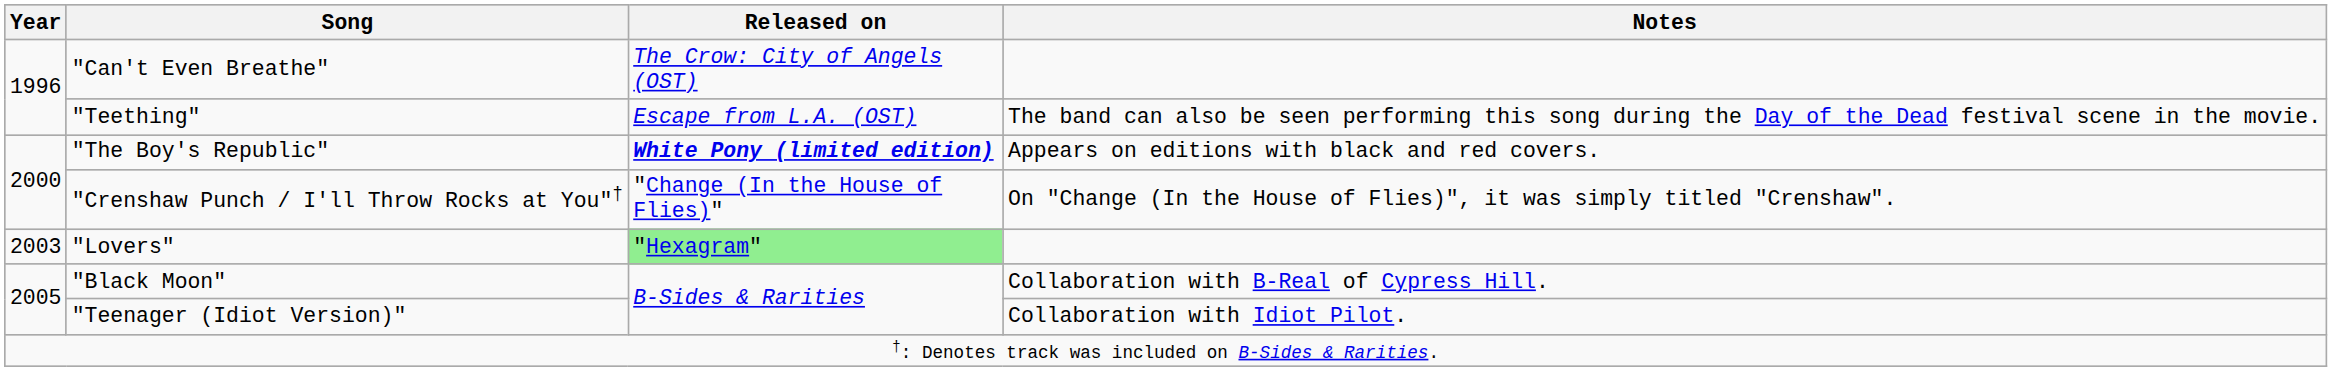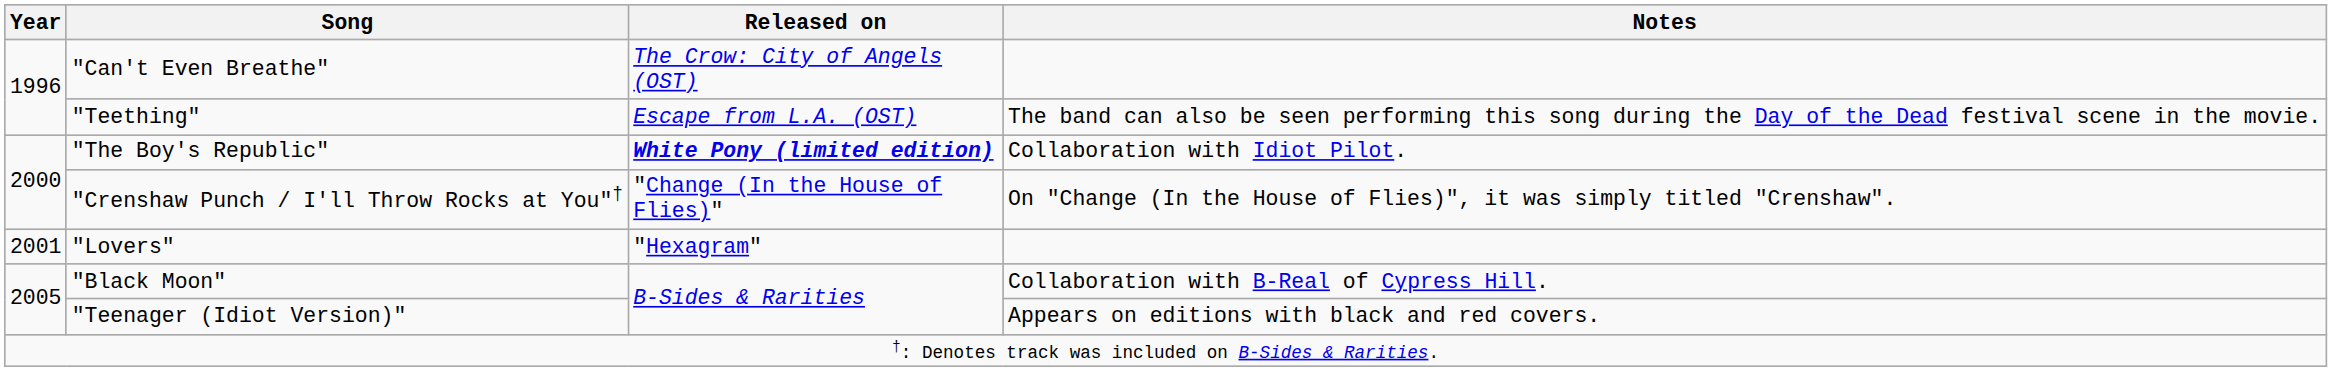"The Boy's Republic" | Notes: Appears on editions with black and red covers. -> Collaboration with Idiot Pilot.
"Lovers" | Year: 2003 -> 2001
"Lovers" | Released on: lightgreen background -> no background
"Teenager (Idiot Version)" | Notes: Collaboration with Idiot Pilot. -> Appears on editions with black and red covers.
